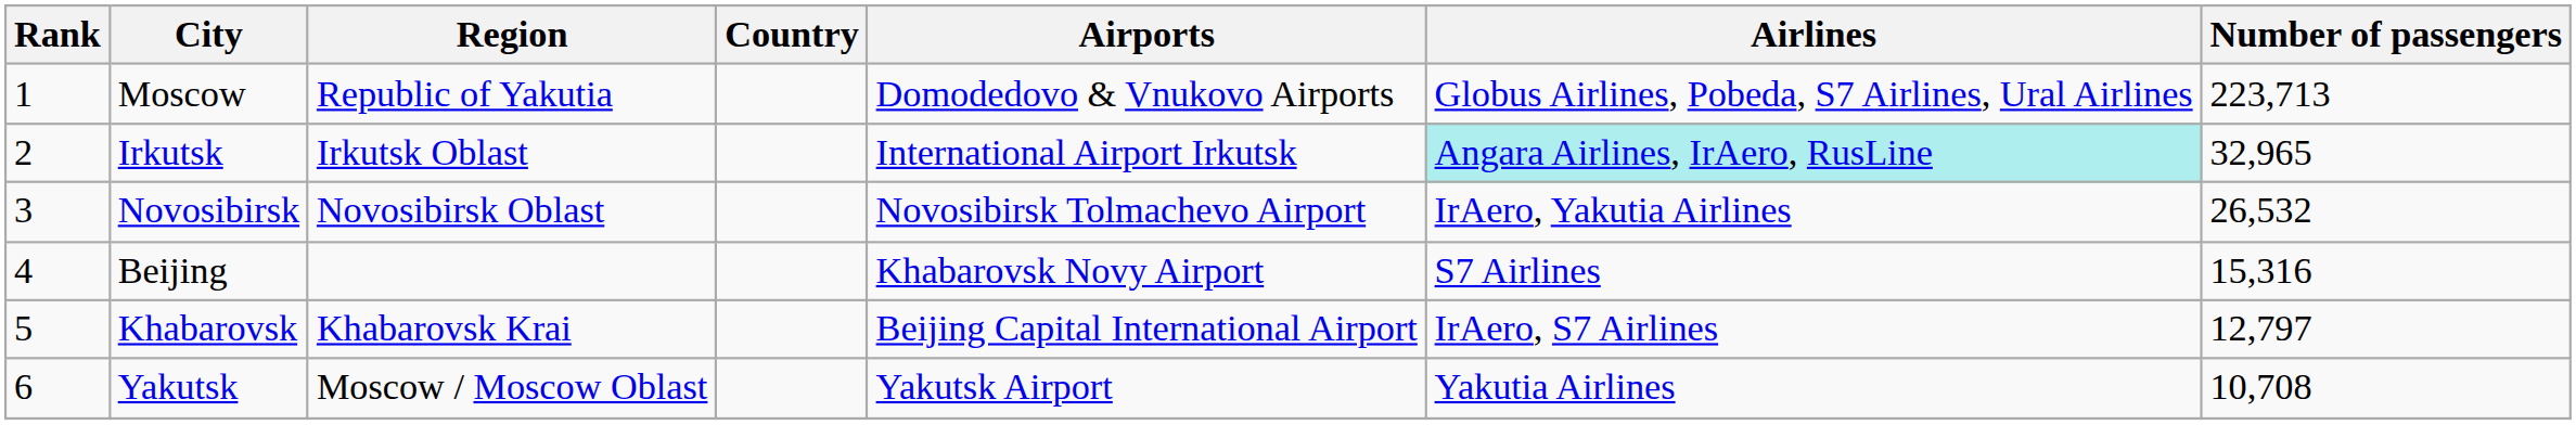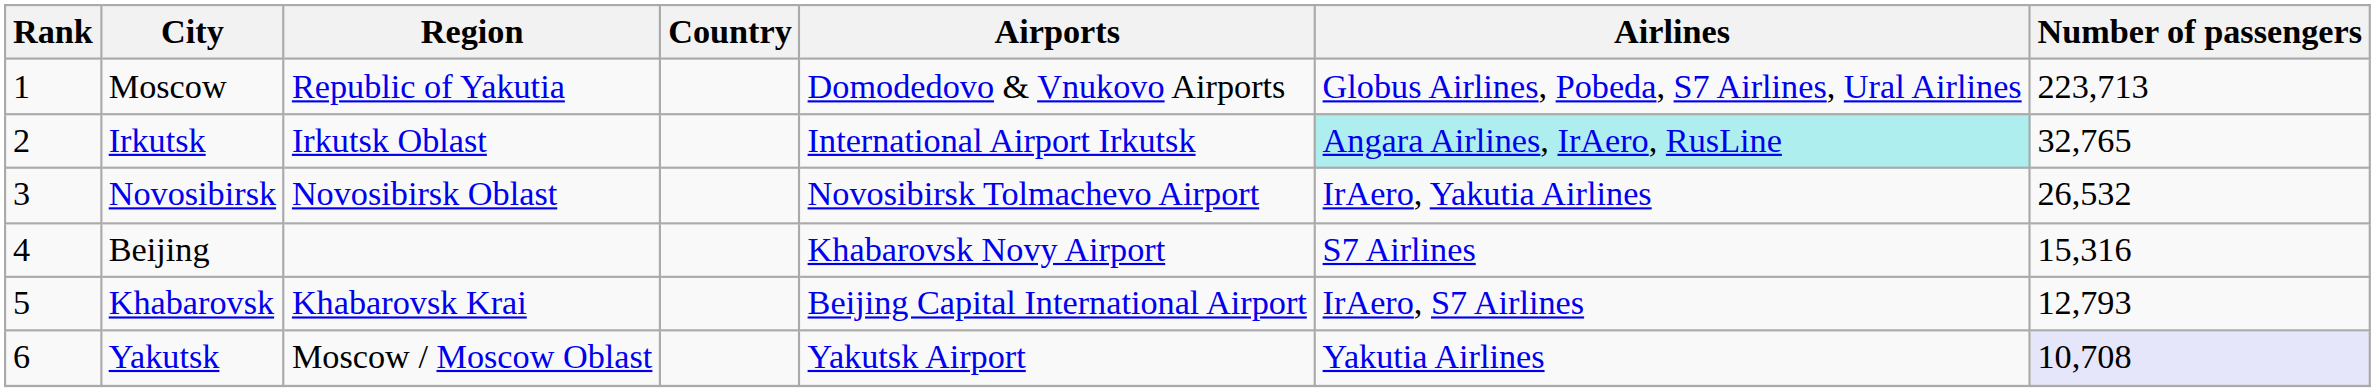Irkutsk | Number of passengers: 32,965 -> 32,765
Khabarovsk | Number of passengers: 12,797 -> 12,793
Yakutsk | Number of passengers: no background -> lavender background
